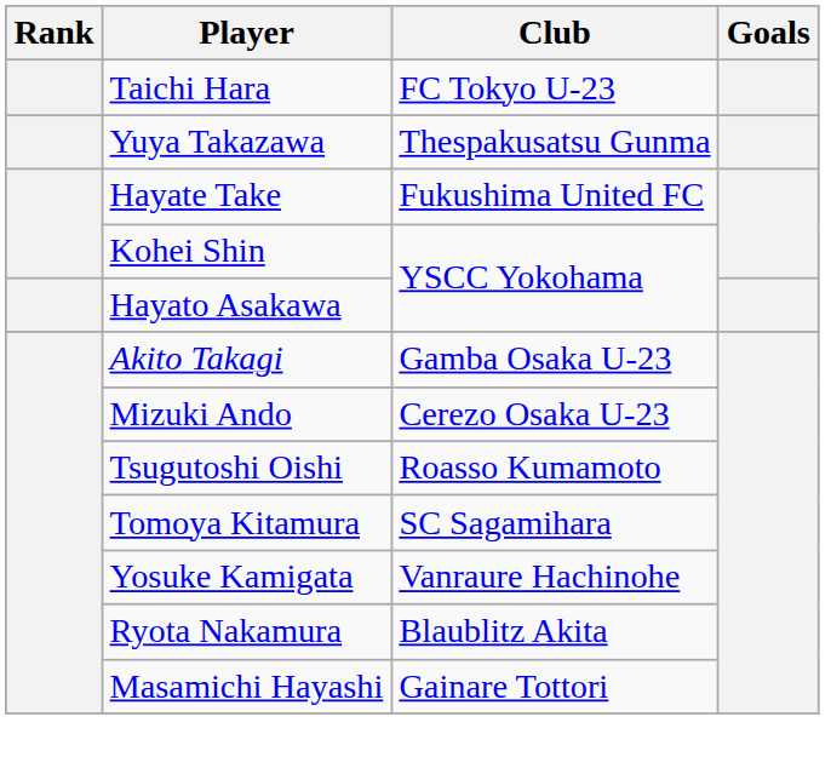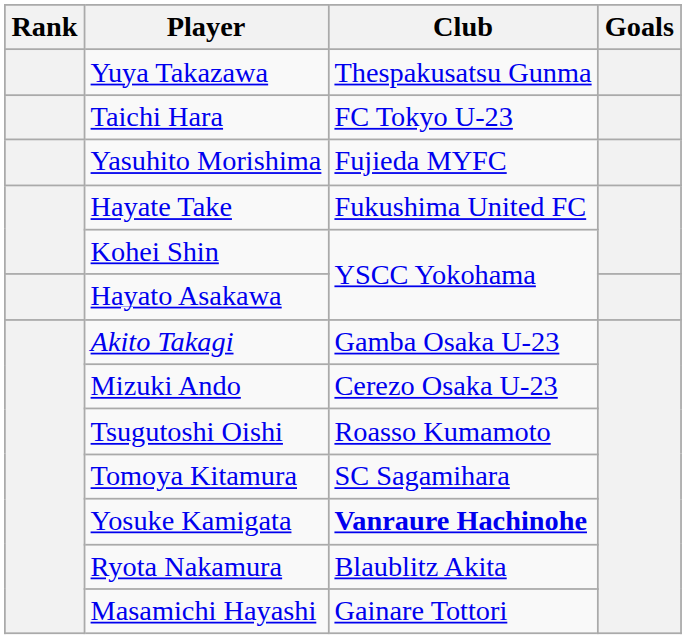rows swapped: Taichi Hara <-> Yuya Takazawa
+ row: Yasuhito Morishima | Fujieda MYFC
Yosuke Kamigata | Club: normal -> bold
